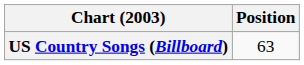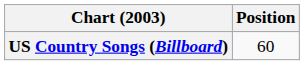US Country Songs (Billboard) | Position: 63 -> 60
